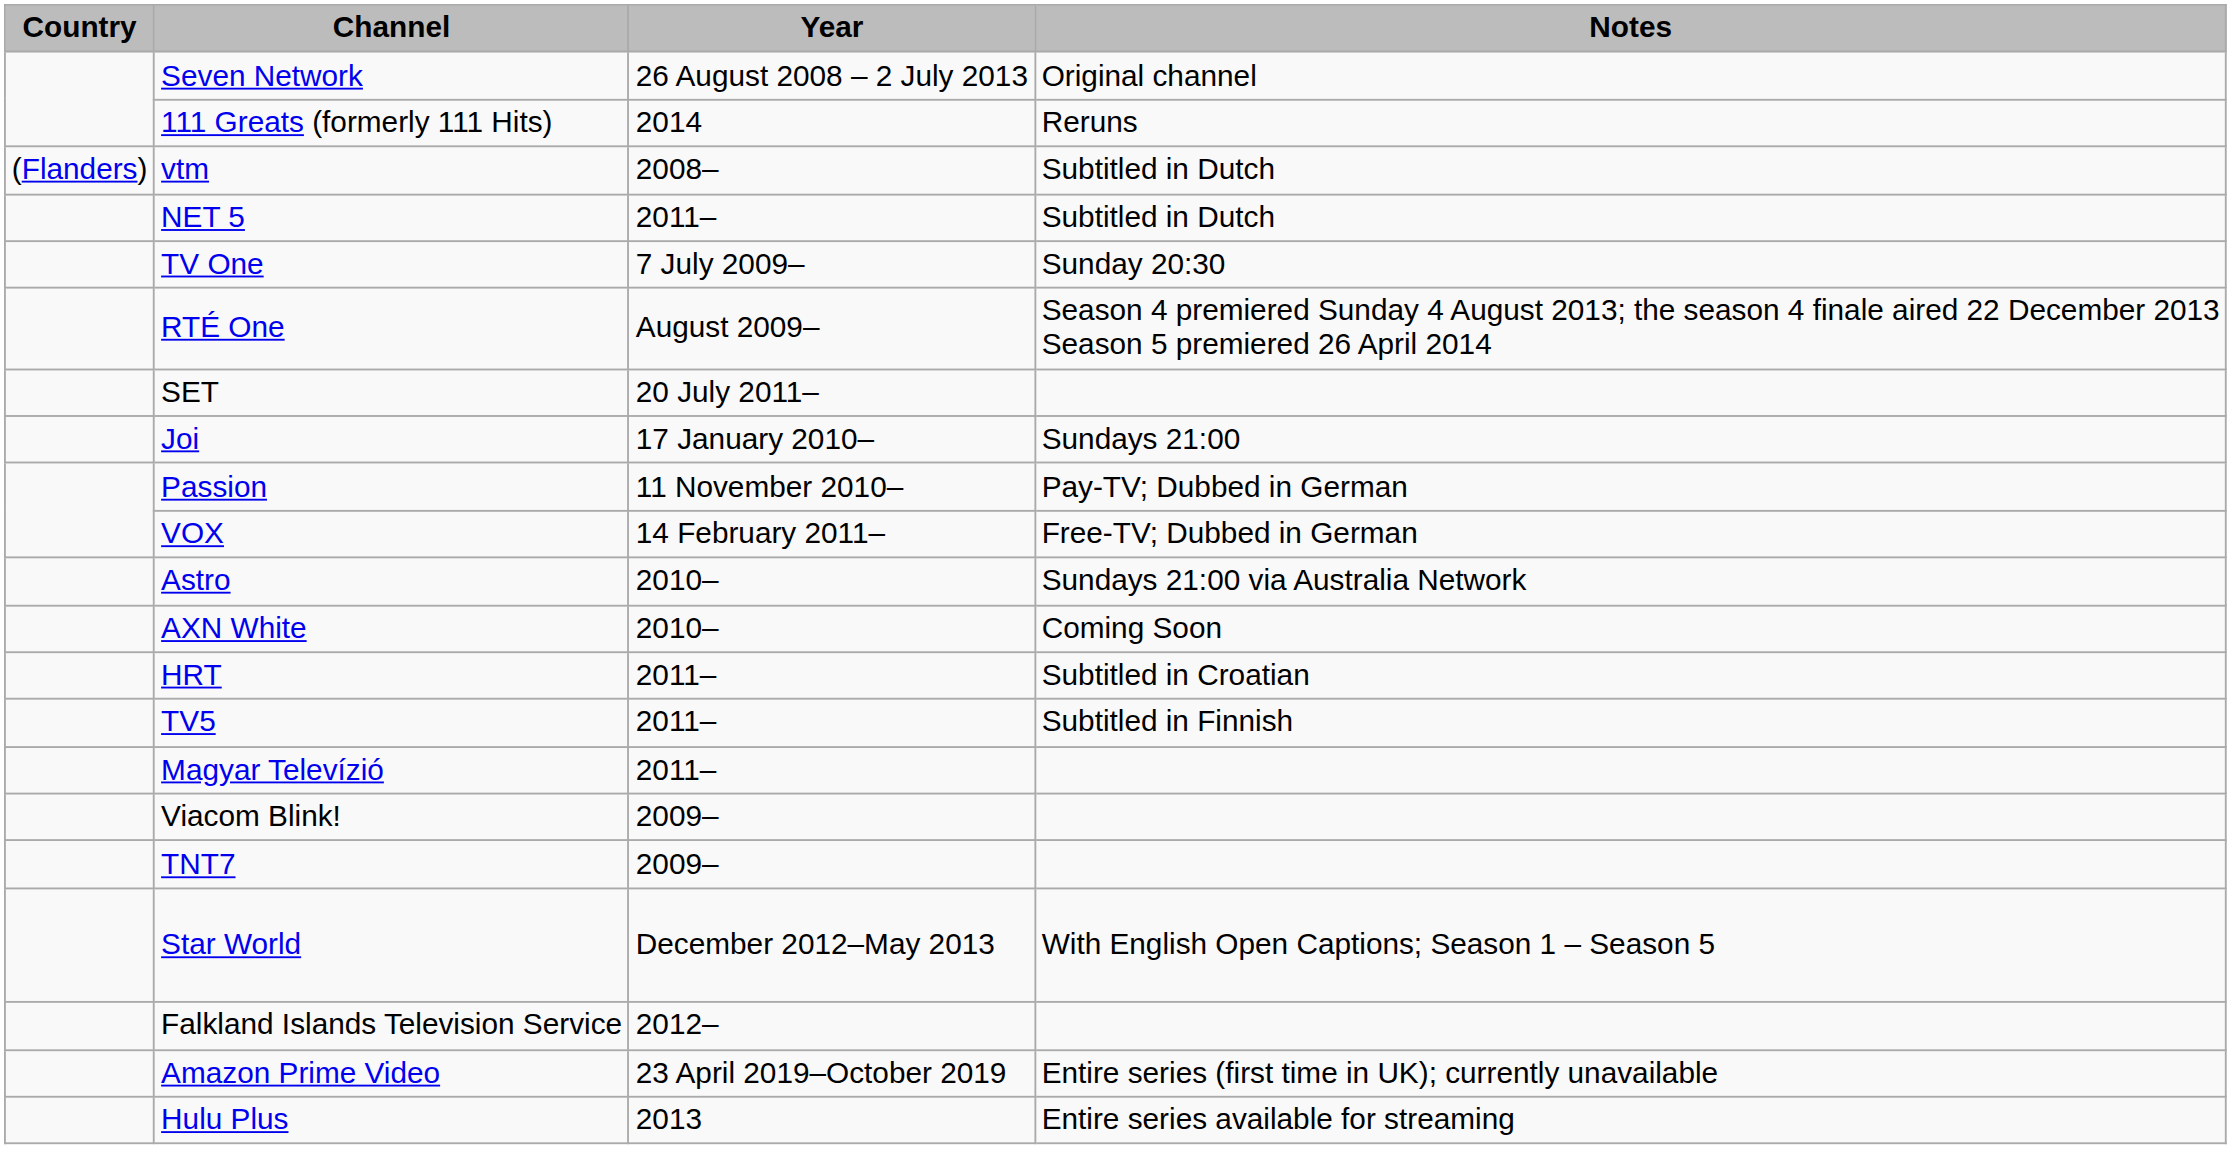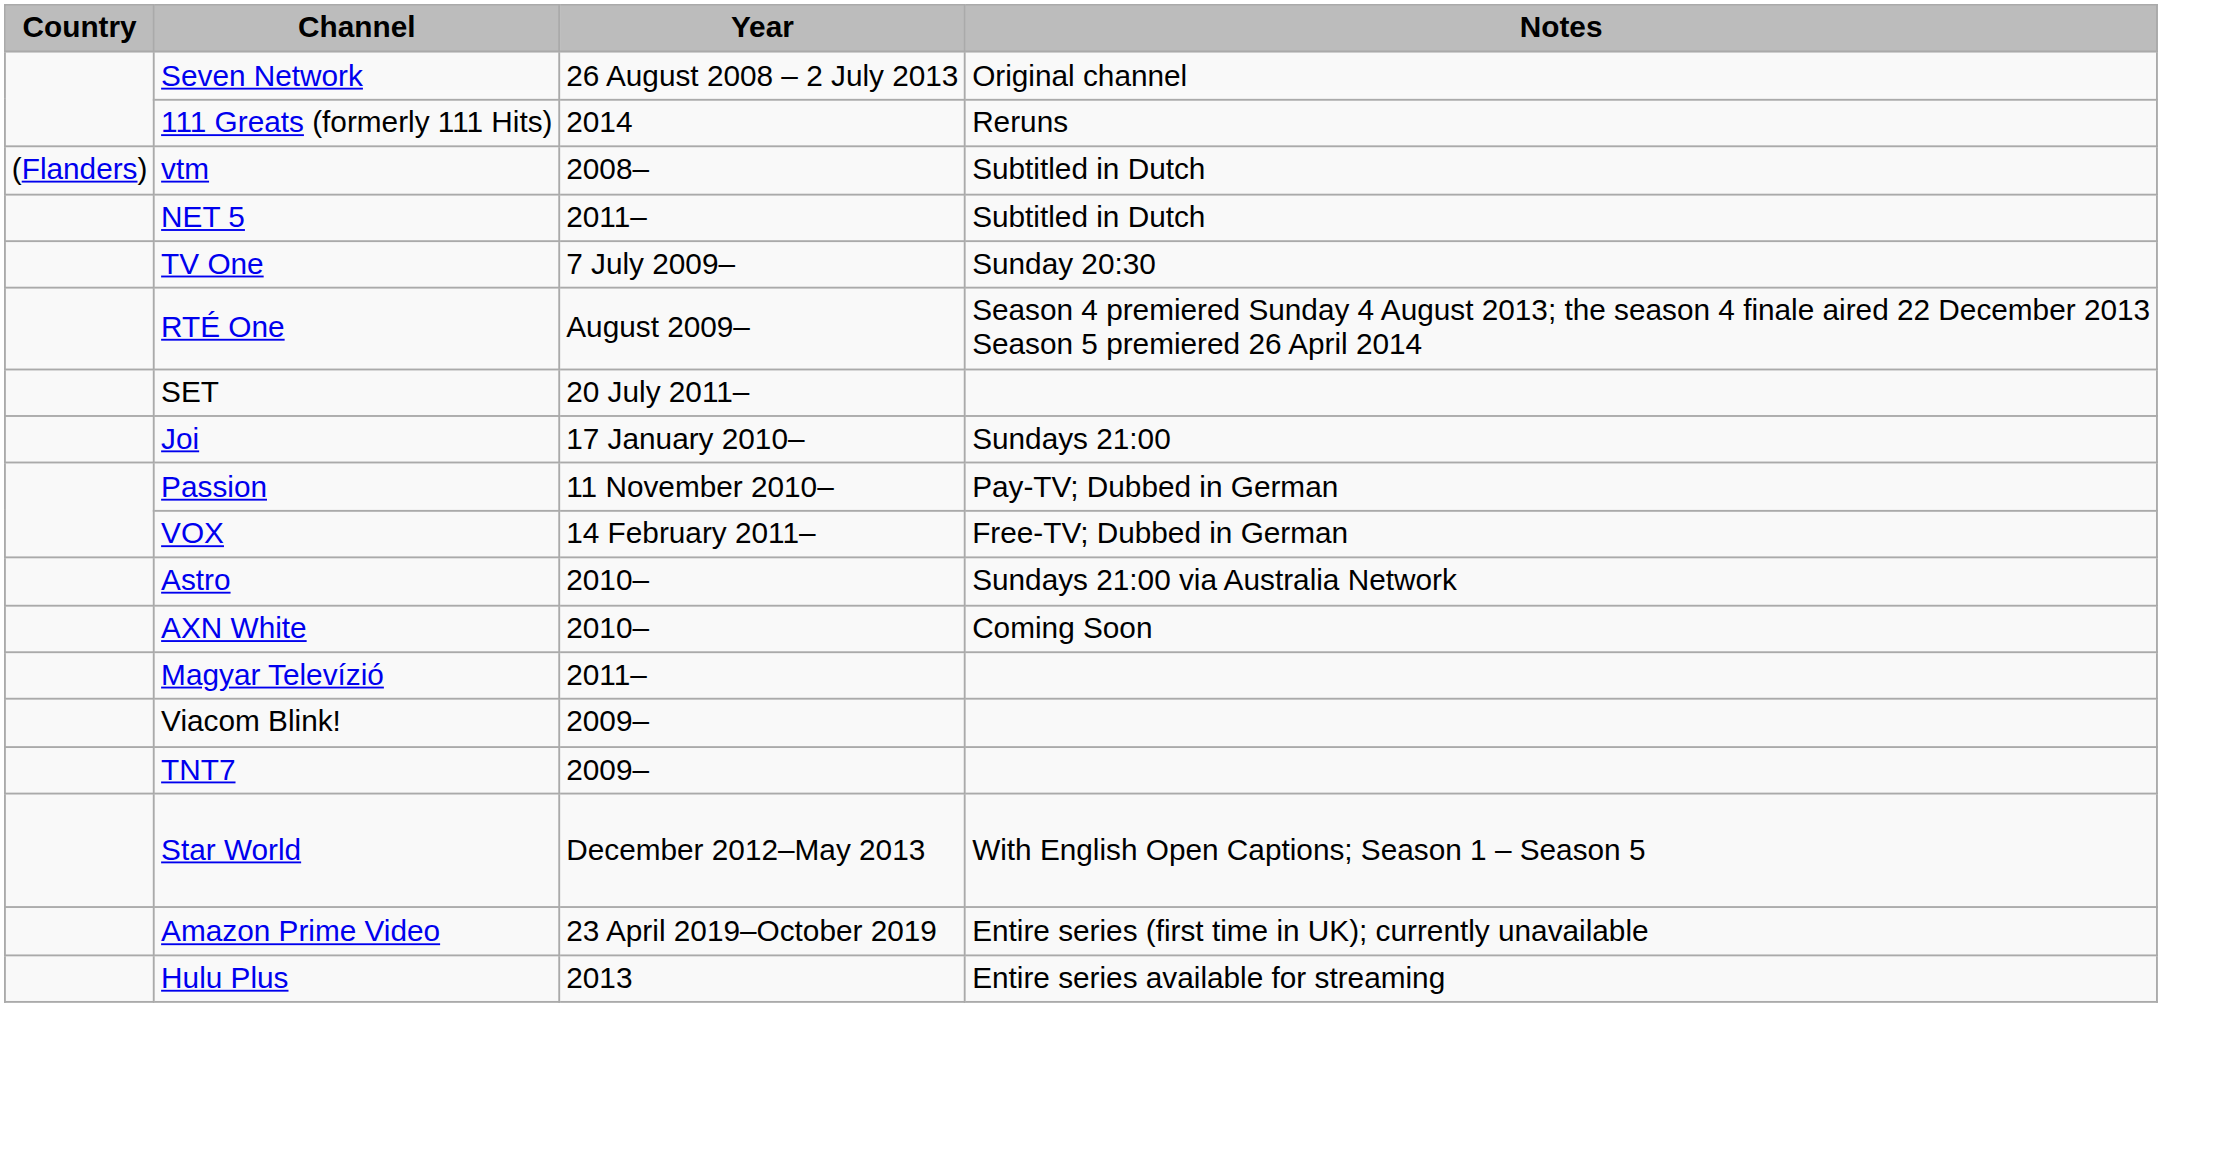- row: HRT | 2011– | Subtitled in Croatian
- row: TV5 | 2011– | Subtitled in Finnish
- row: Falkland Islands Television Service | 2012–
